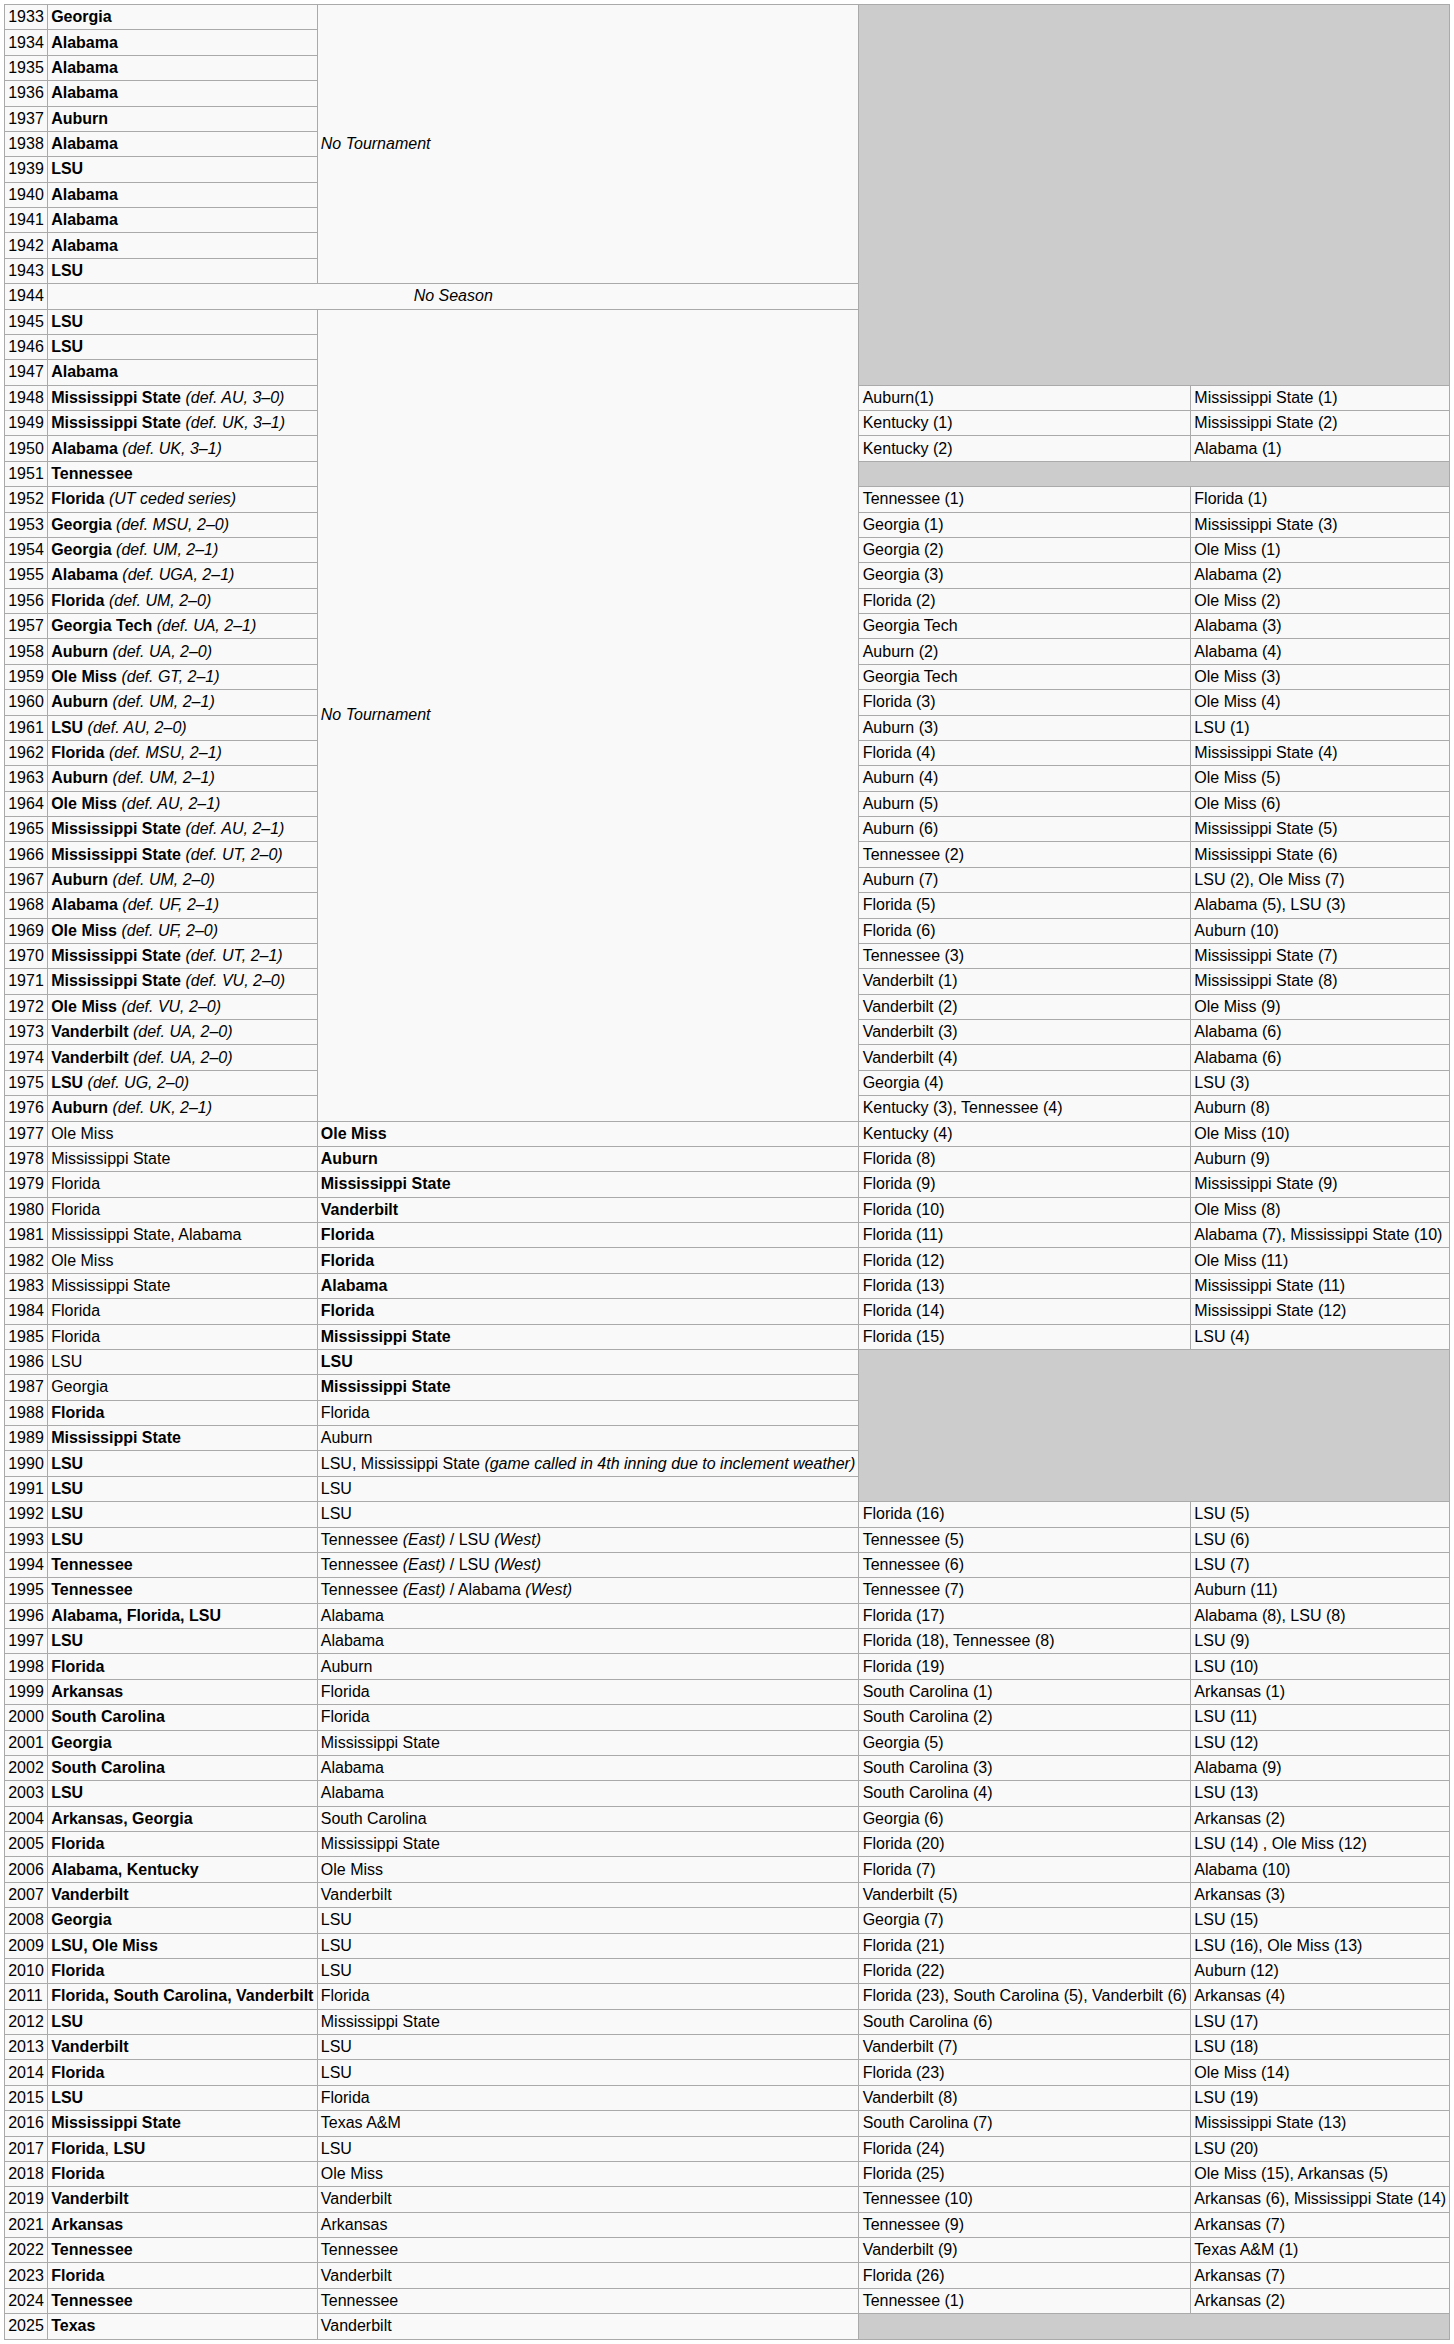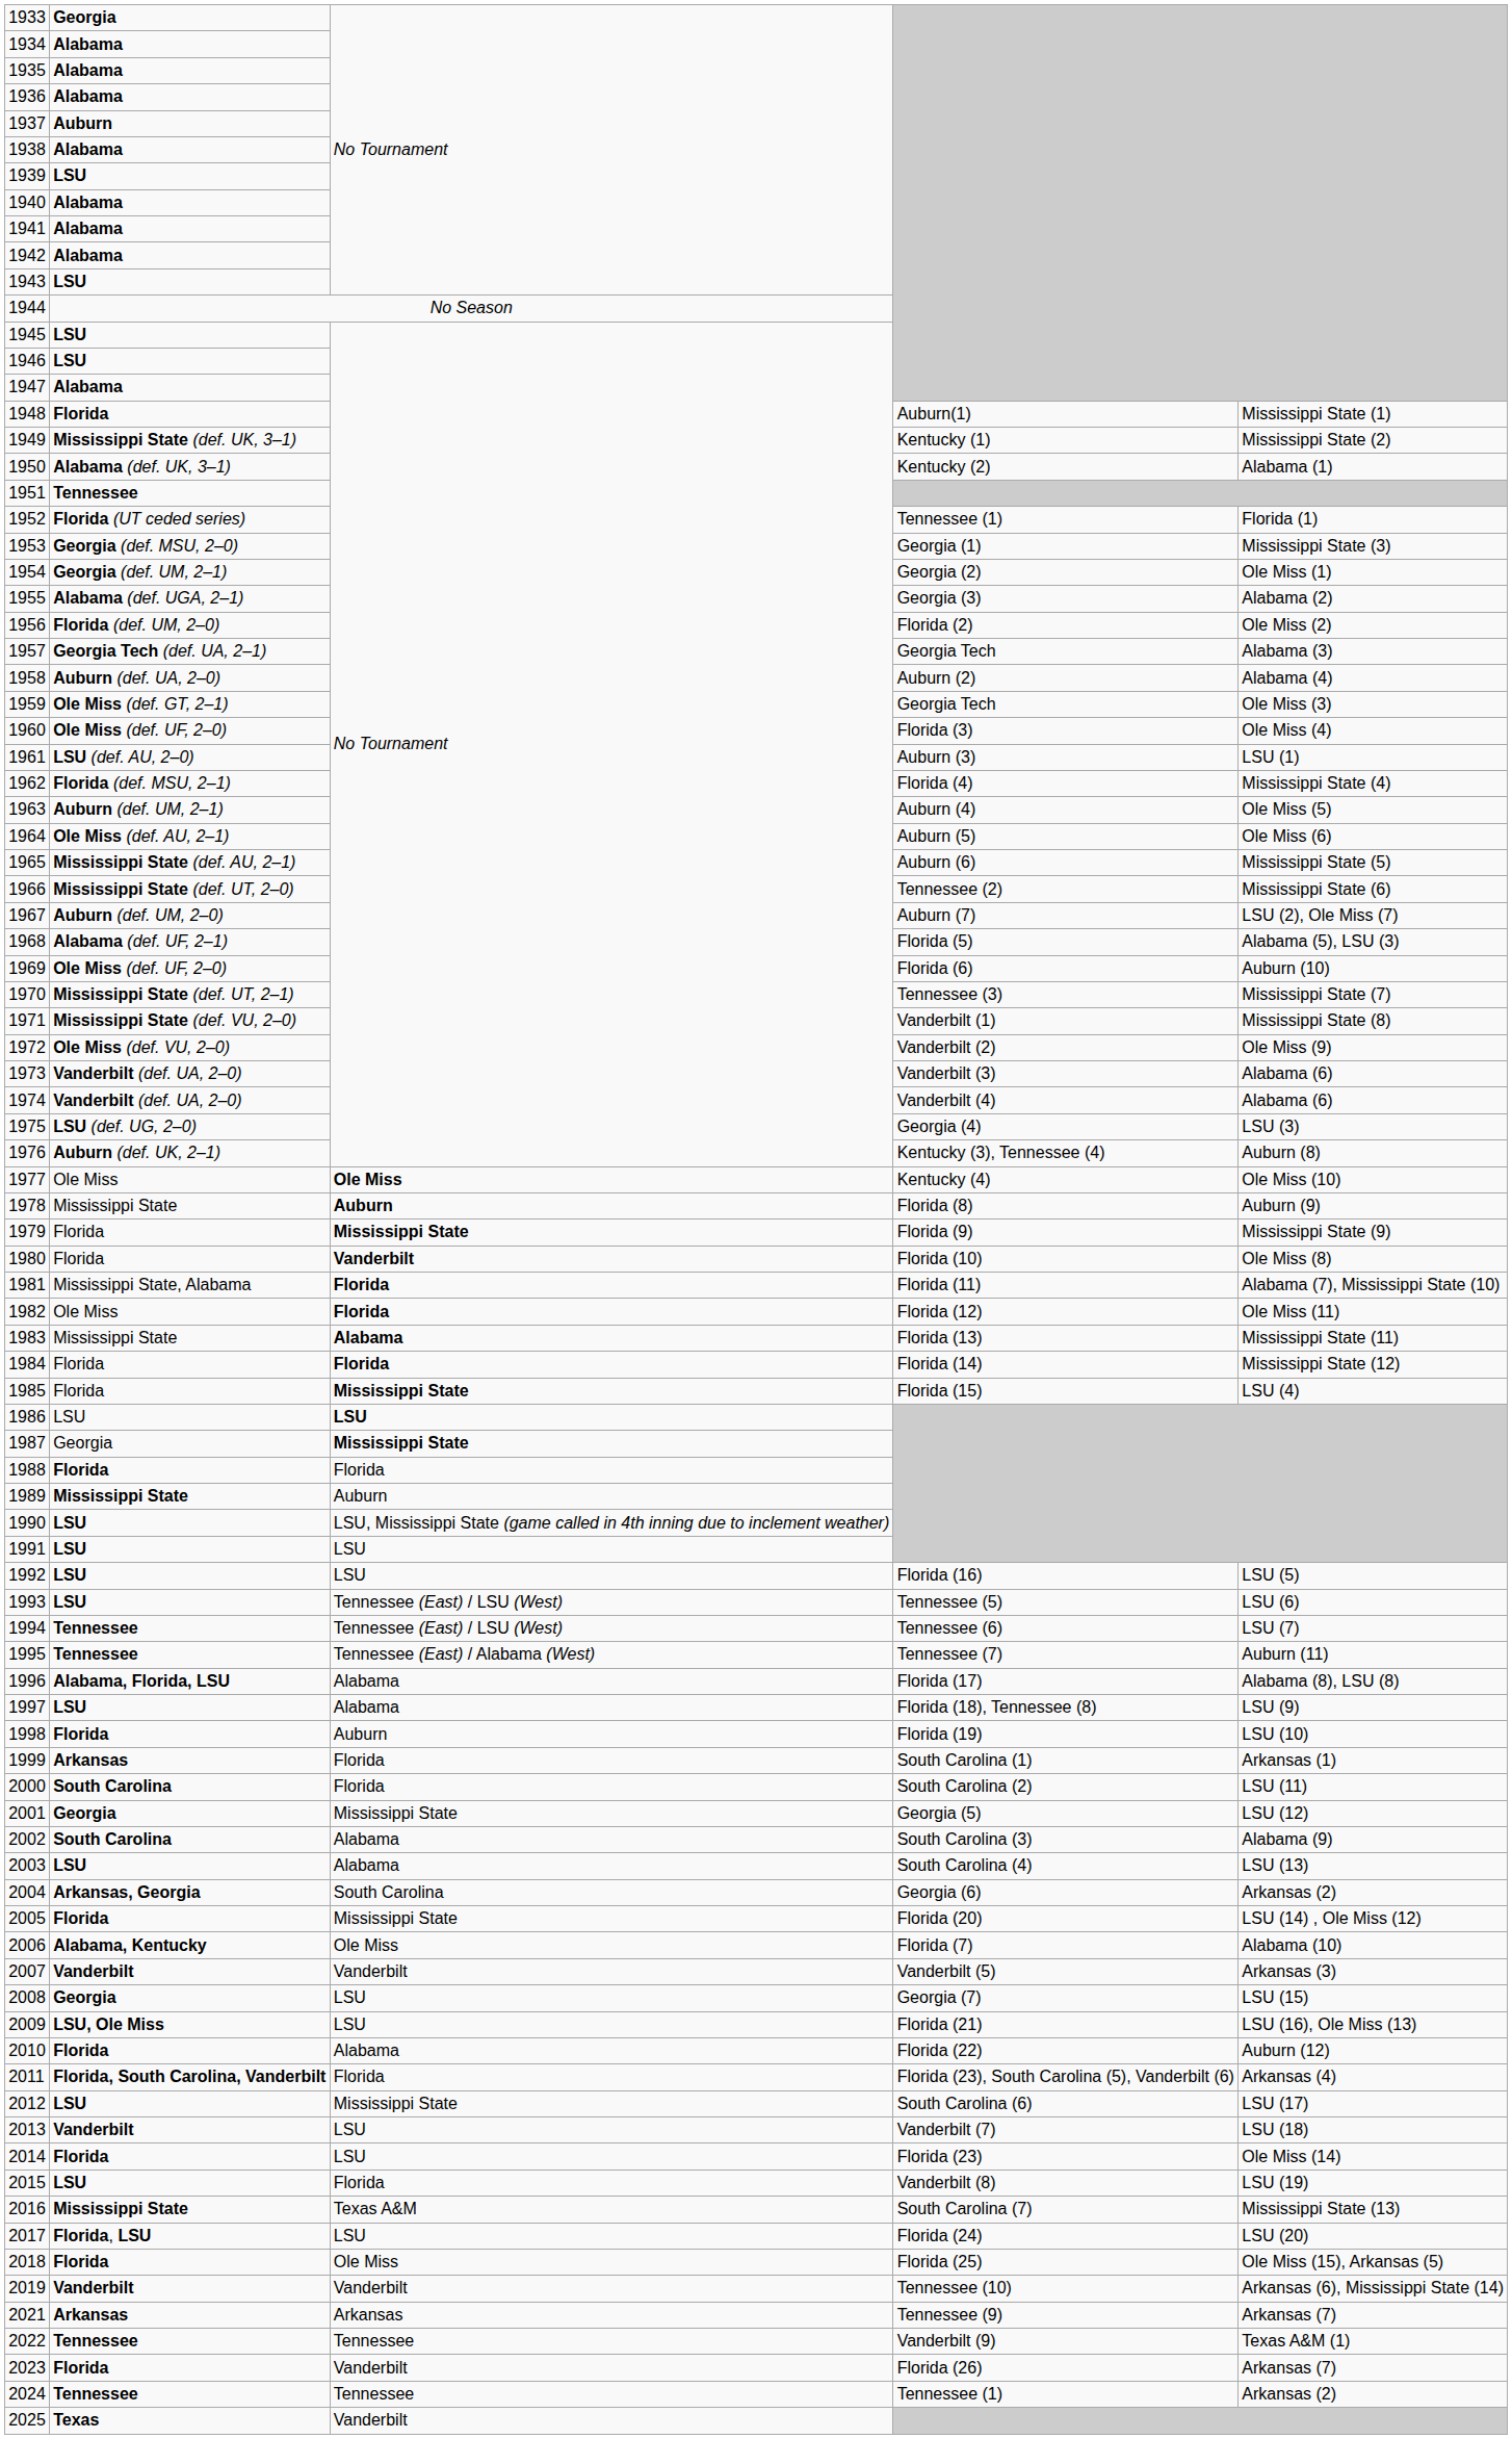1948 | column 2: Mississippi State (def. AU, 3–0) -> Florida
1960 | column 2: Auburn (def. UM, 2–1) -> Ole Miss (def. UF, 2–0)
2010 | column 3: LSU -> Alabama
